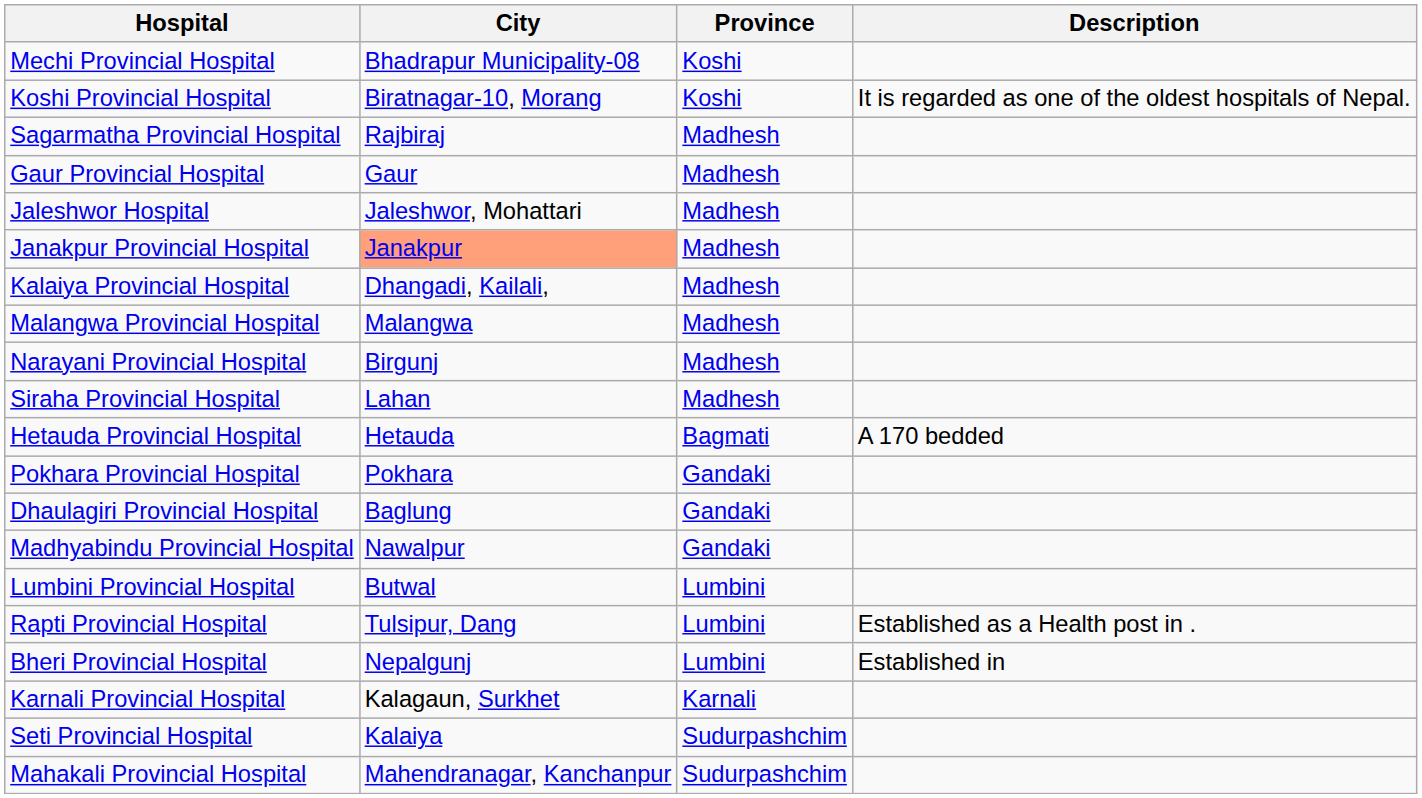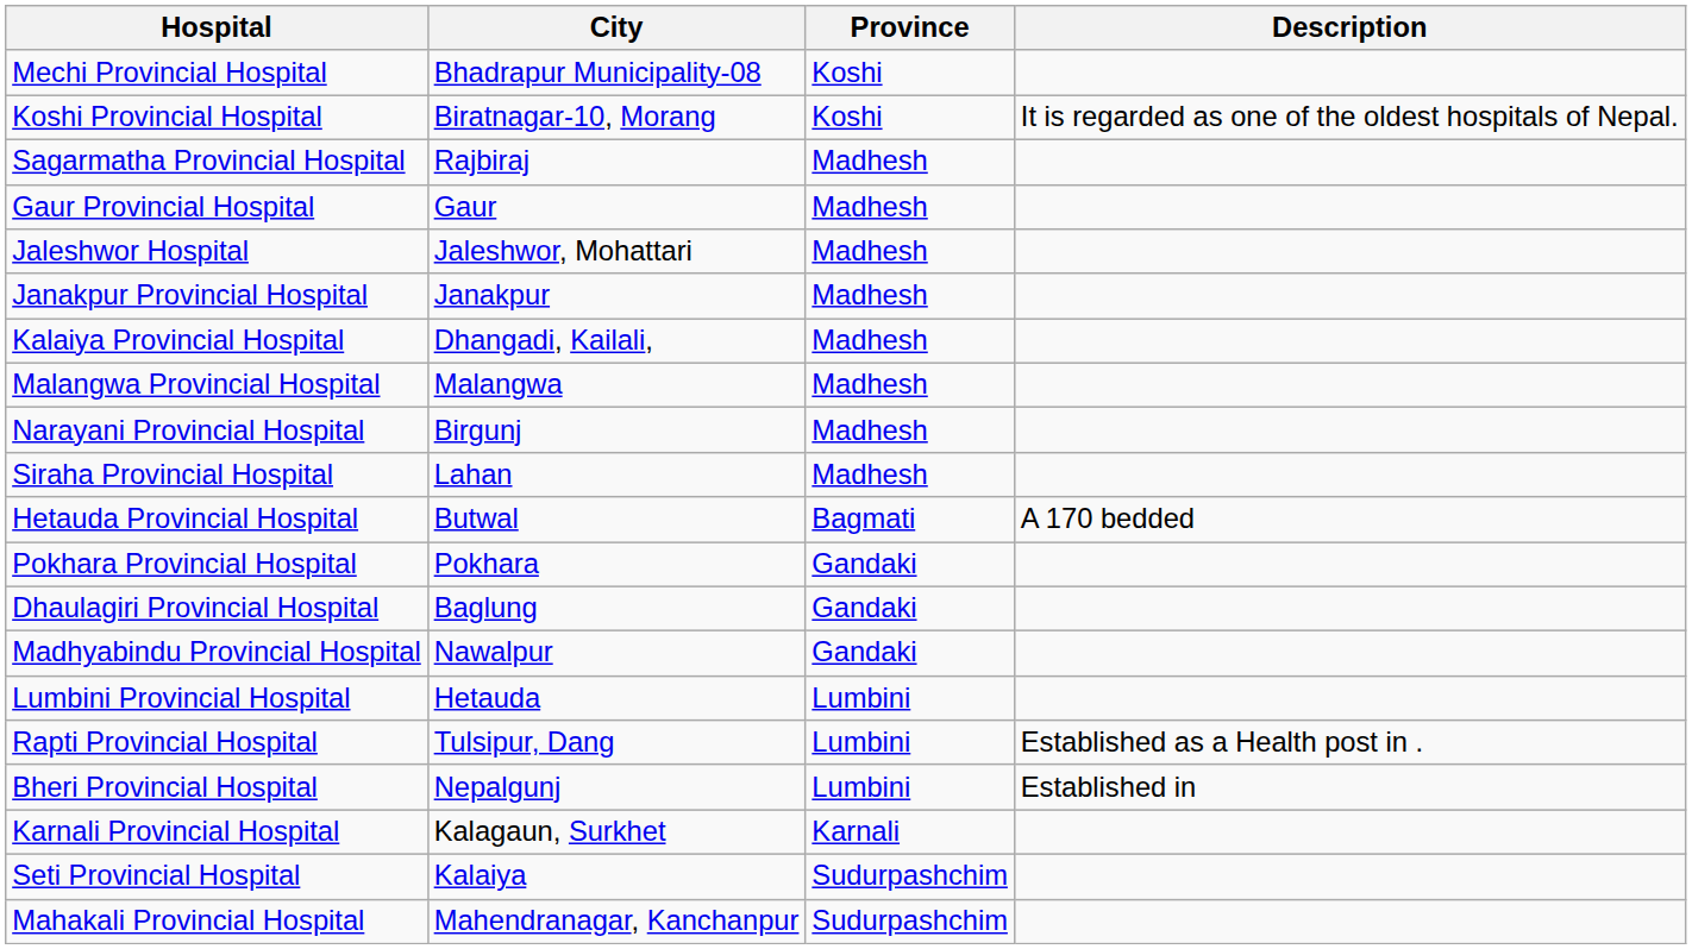Janakpur Provincial Hospital | City: lightsalmon background -> no background
Hetauda Provincial Hospital | City: Hetauda -> Butwal
Lumbini Provincial Hospital | City: Butwal -> Hetauda
